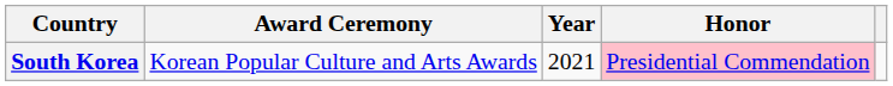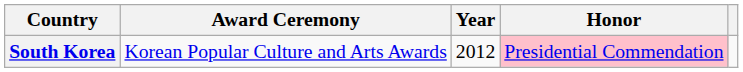South Korea | Year: 2021 -> 2012
